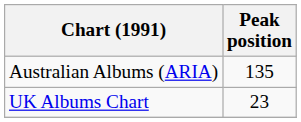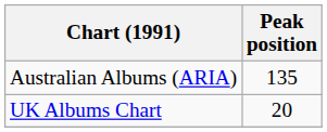UK Albums Chart | Peak position: 23 -> 20
